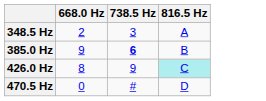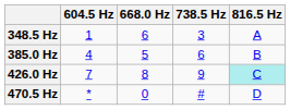+ column: 604.5 Hz | 1 | 4 | 7 | *
348.5 Hz | 668.0 Hz: 2 -> 6
385.0 Hz | 668.0 Hz: 9 -> 5
385.0 Hz | 738.5 Hz: bold -> normal
